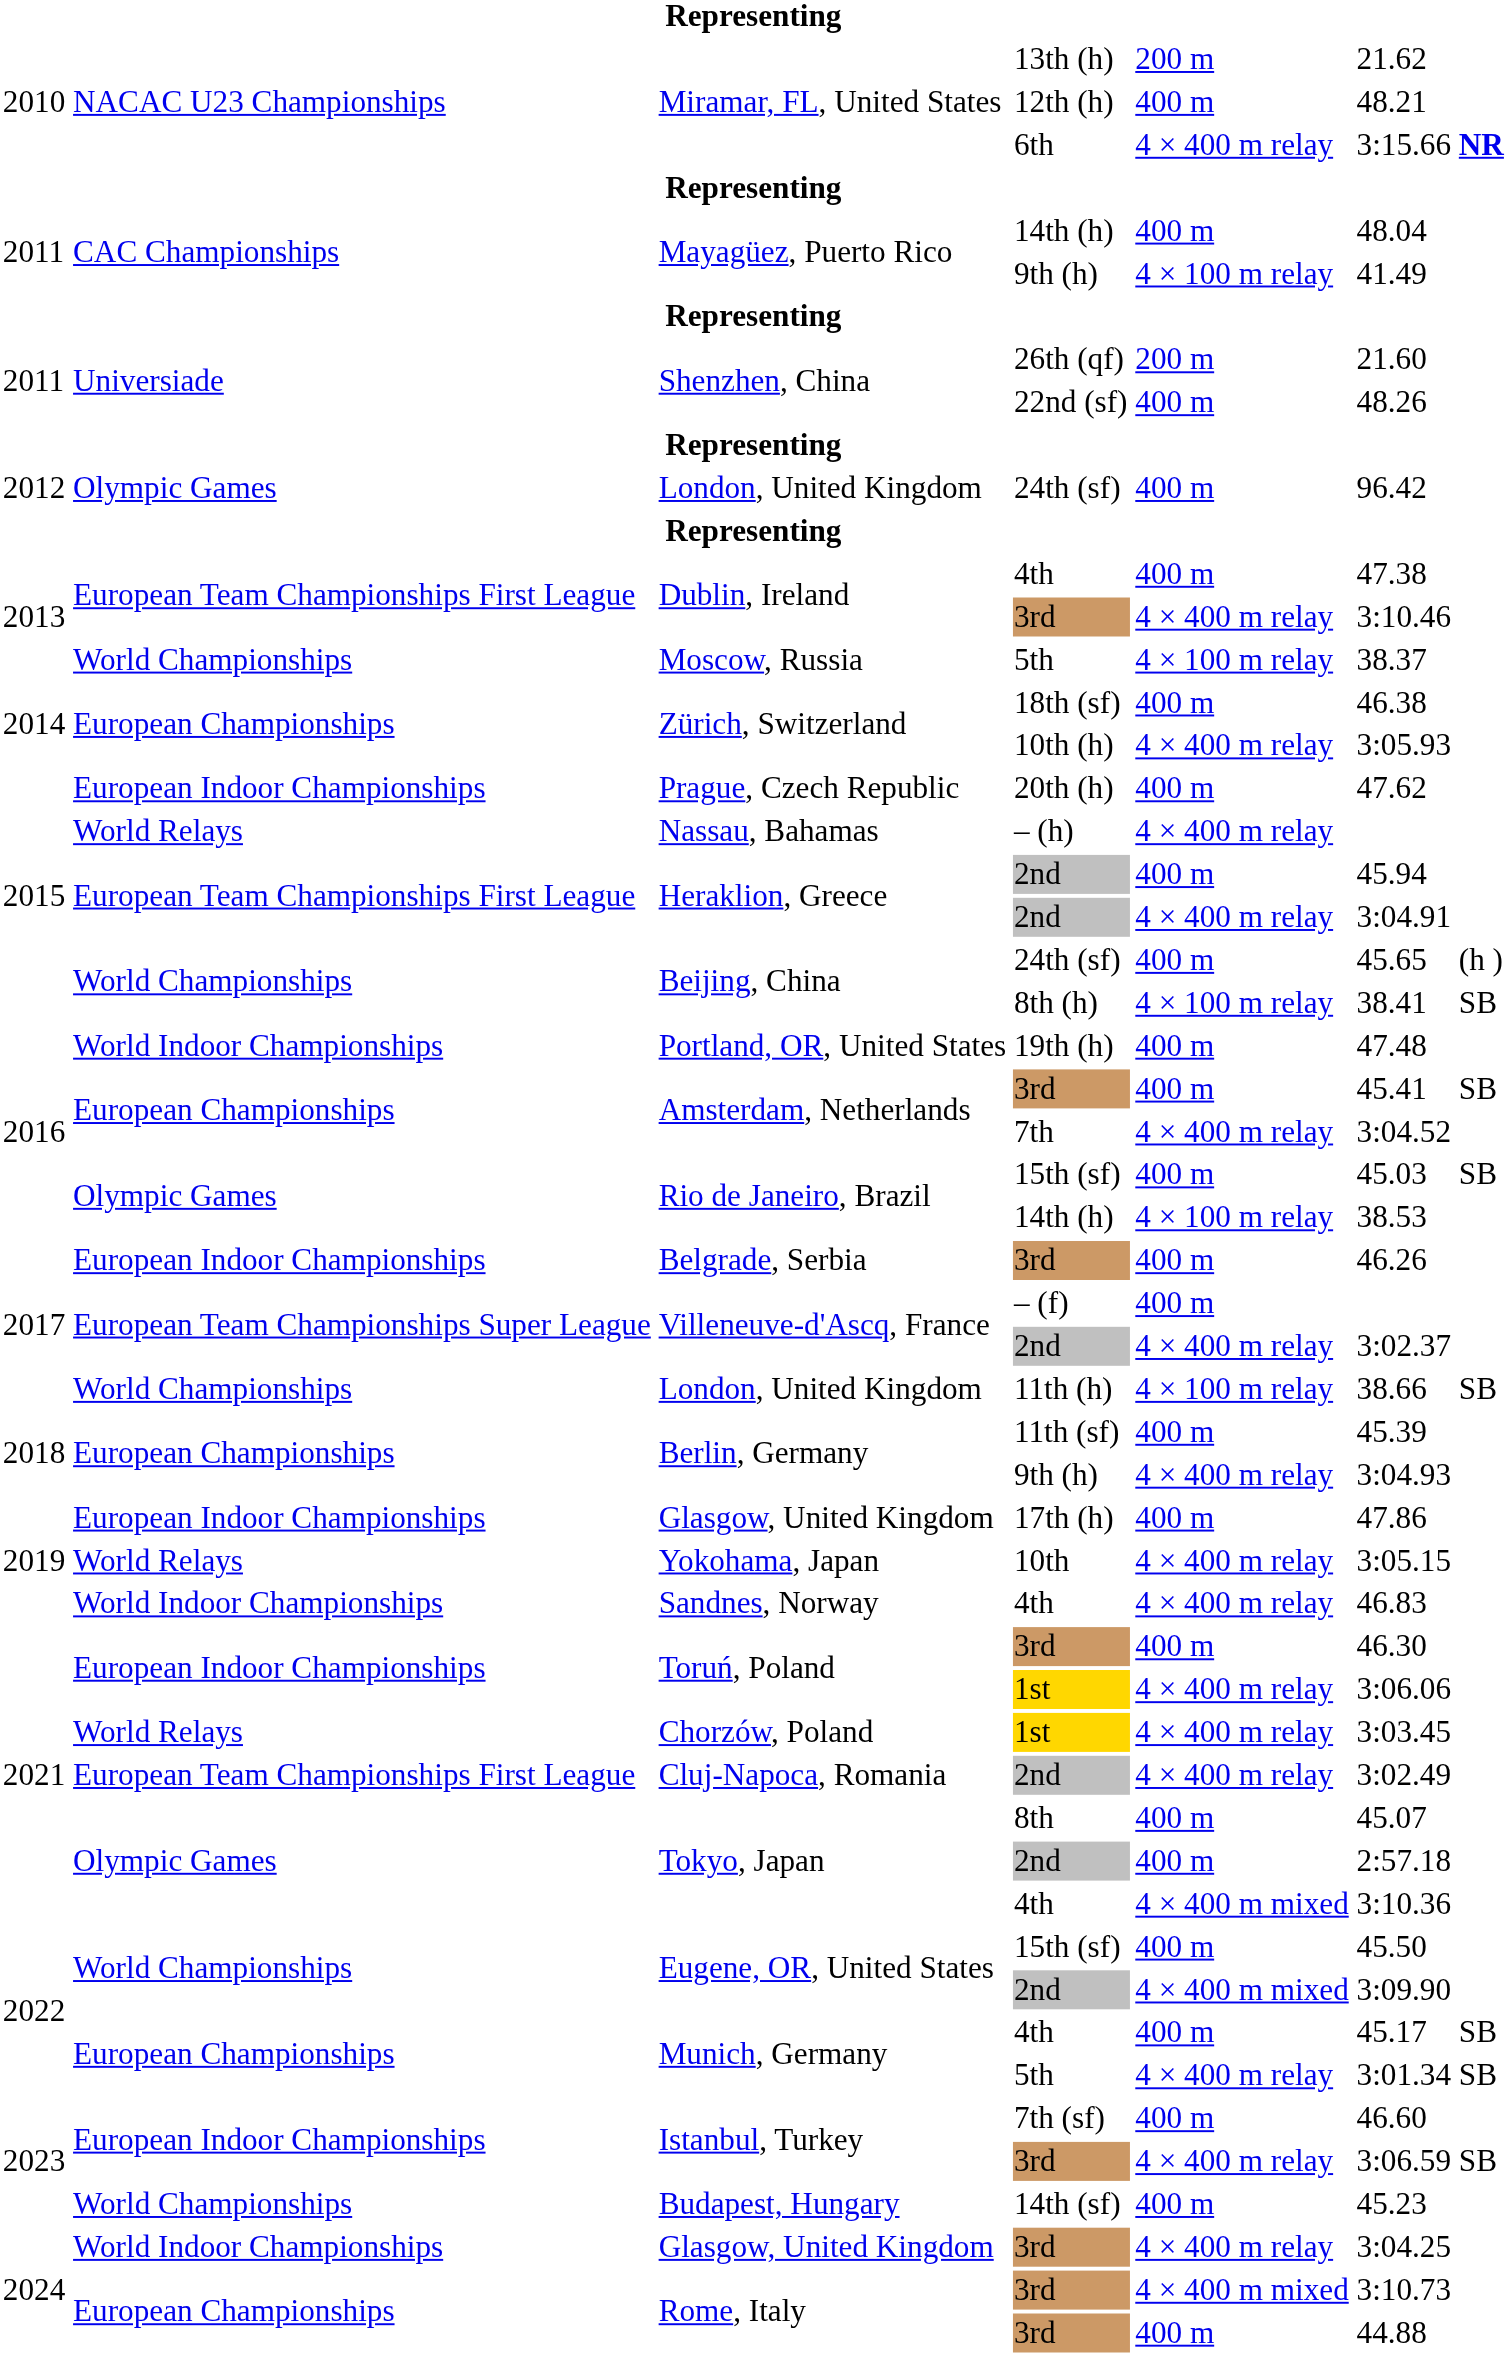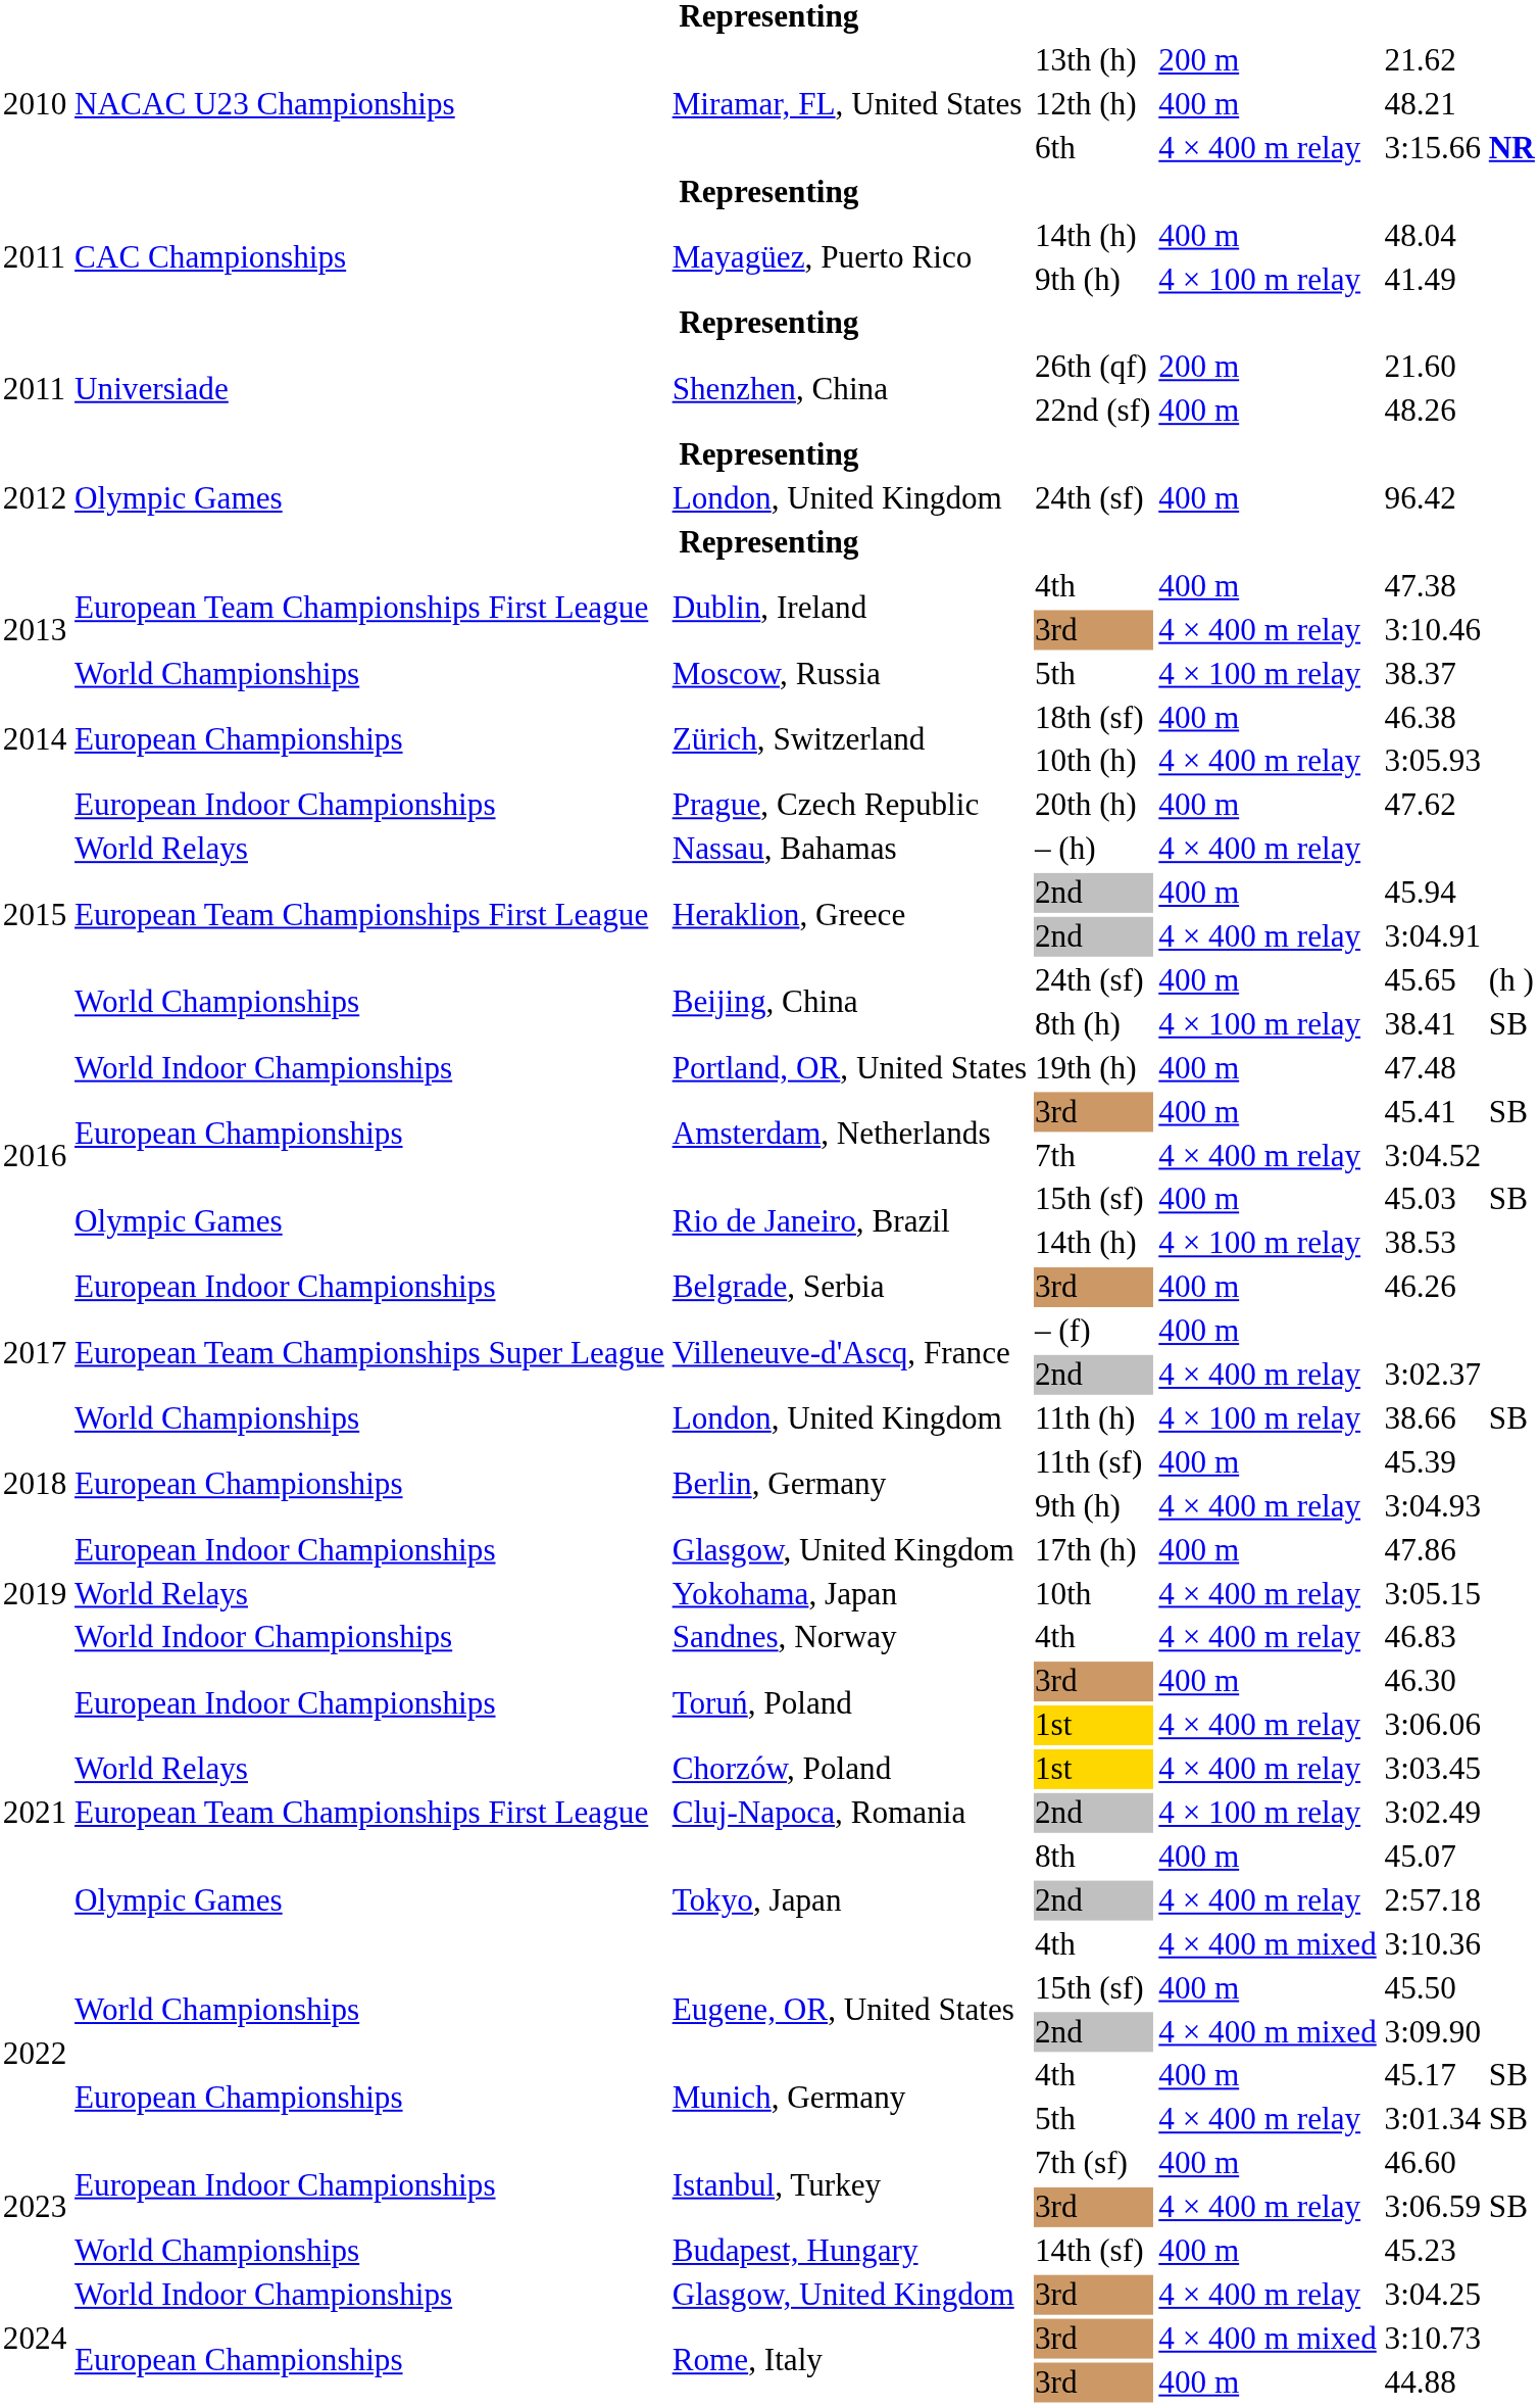Cluj-Napoca, Romania | column 5: 4 × 400 m relay -> 4 × 100 m relay
Tokyo, Japan / 2nd | column 5: 400 m -> 4 × 400 m relay
